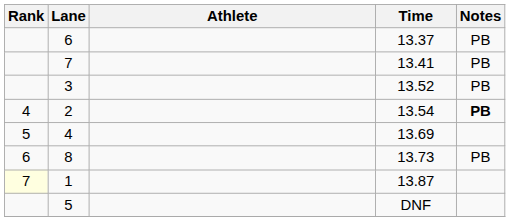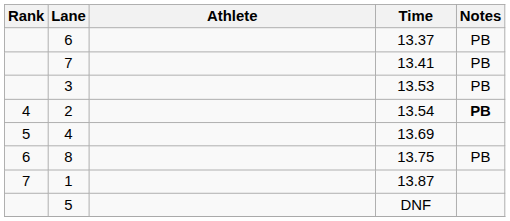3 | Time: 13.52 -> 13.53
8 | Time: 13.73 -> 13.75
1 | Rank: lightyellow background -> no background
